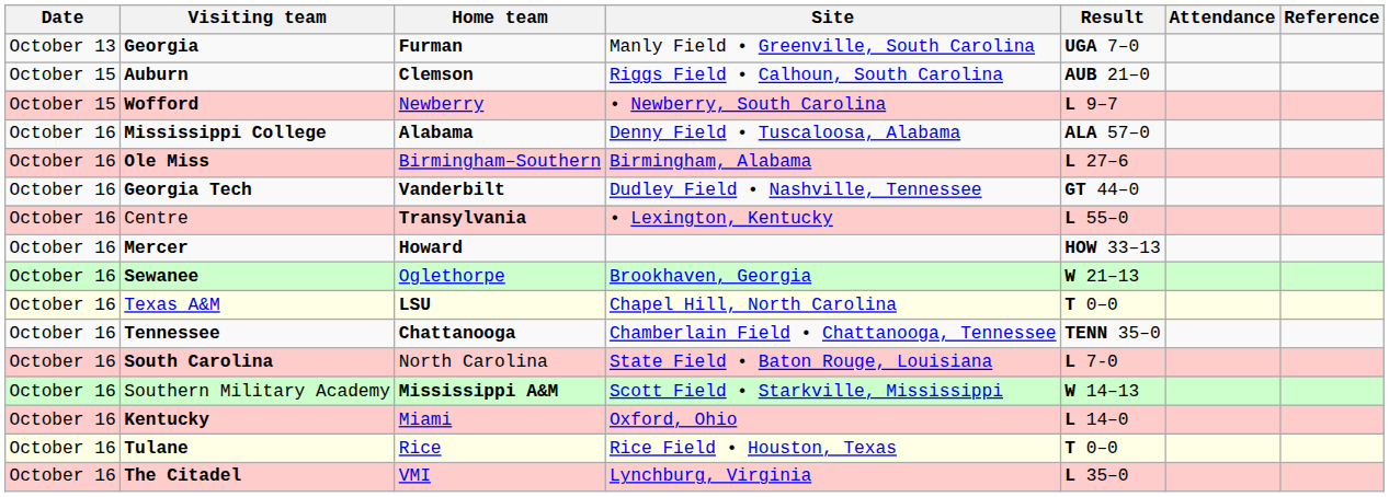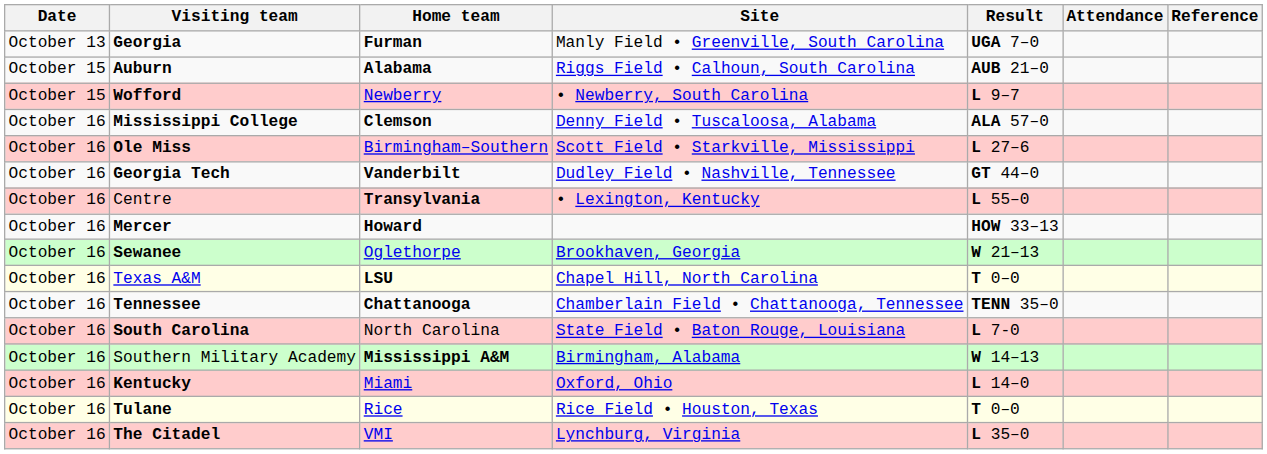Auburn | Home team: Clemson -> Alabama
Mississippi College | Home team: Alabama -> Clemson
Ole Miss | Site: Birmingham, Alabama -> Scott Field • Starkville, Mississippi
Southern Military Academy | Site: Scott Field • Starkville, Mississippi -> Birmingham, Alabama
